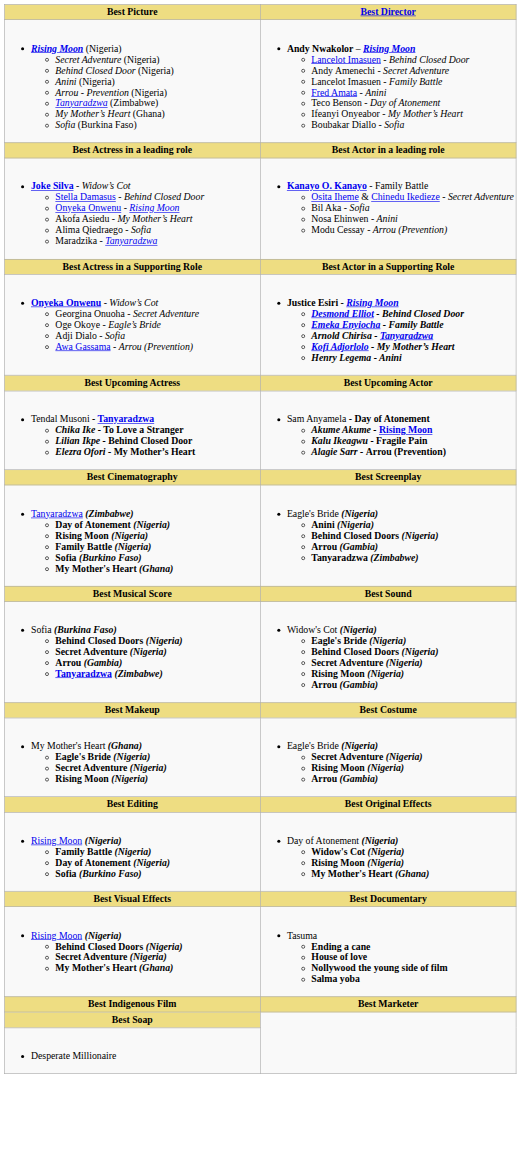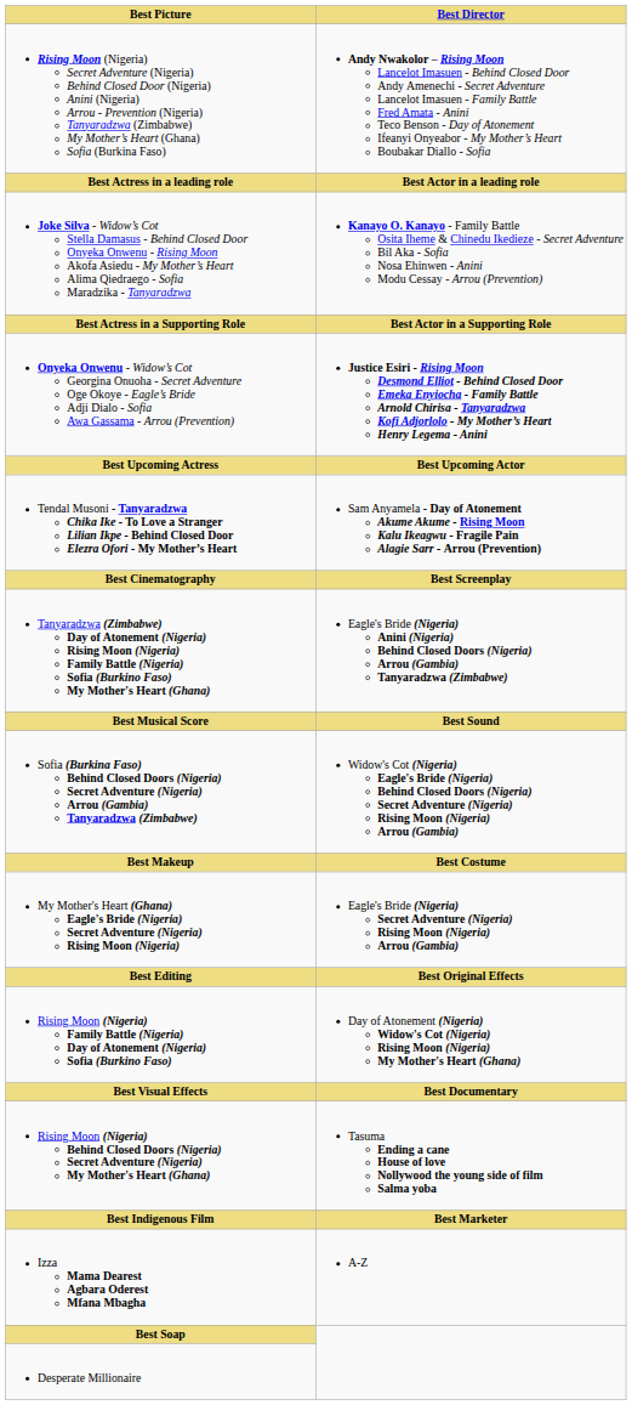+ row: Izza Mama Dearest Agbara Oderest Mfana Mbagha | A-Z
